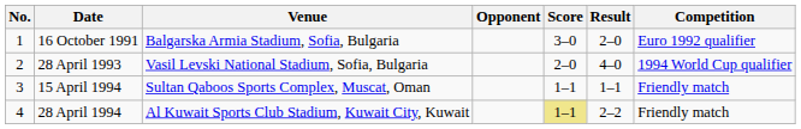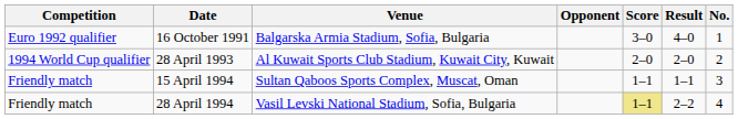columns swapped: No. <-> Competition
16 October 1991 | Result: 2–0 -> 4–0
28 April 1993 | Venue: Vasil Levski National Stadium, Sofia, Bulgaria -> Al Kuwait Sports Club Stadium, Kuwait City, Kuwait
28 April 1993 | Result: 4–0 -> 2–0
28 April 1994 | Venue: Al Kuwait Sports Club Stadium, Kuwait City, Kuwait -> Vasil Levski National Stadium, Sofia, Bulgaria
